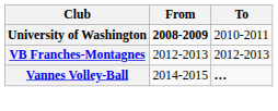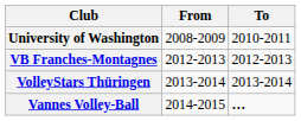University of Washington | From: bold -> normal
+ row: VolleyStars Thüringen | 2013-2014 | 2013-2014
